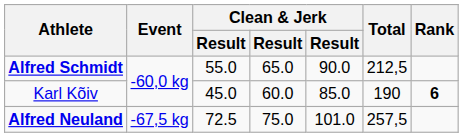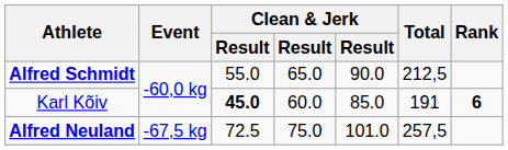Karl Kõiv | column 3: normal -> bold
Karl Kõiv | Total: 190 -> 191
